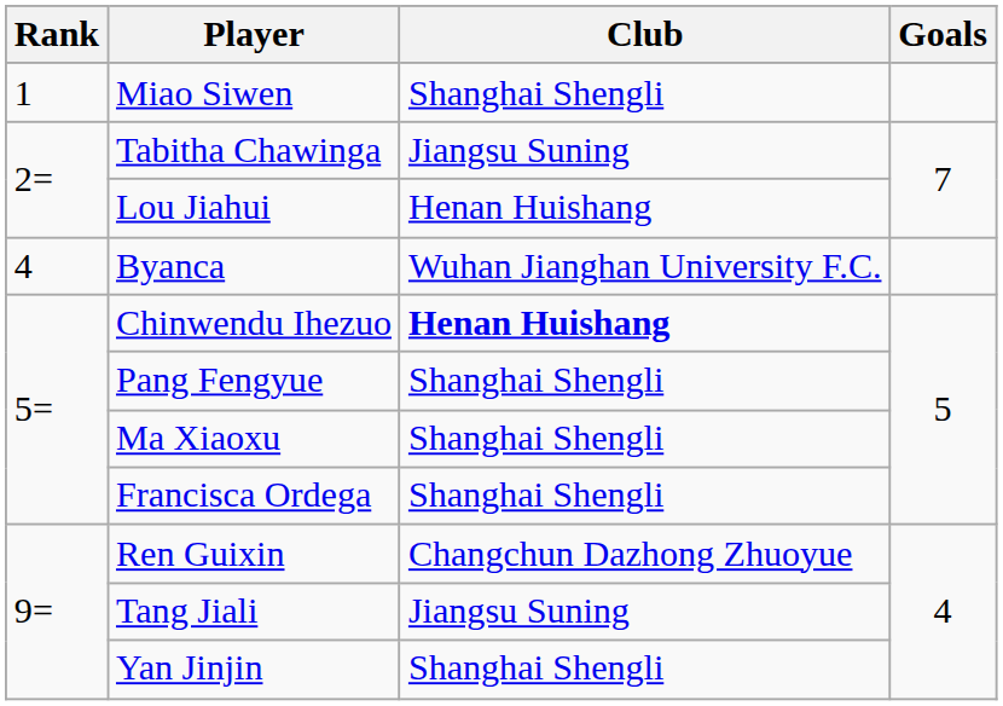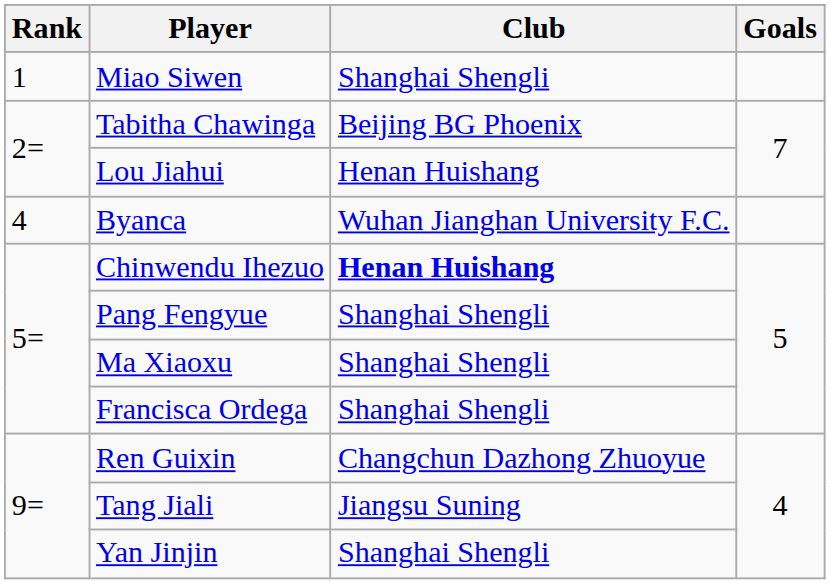Tabitha Chawinga | Club: Jiangsu Suning -> Beijing BG Phoenix
